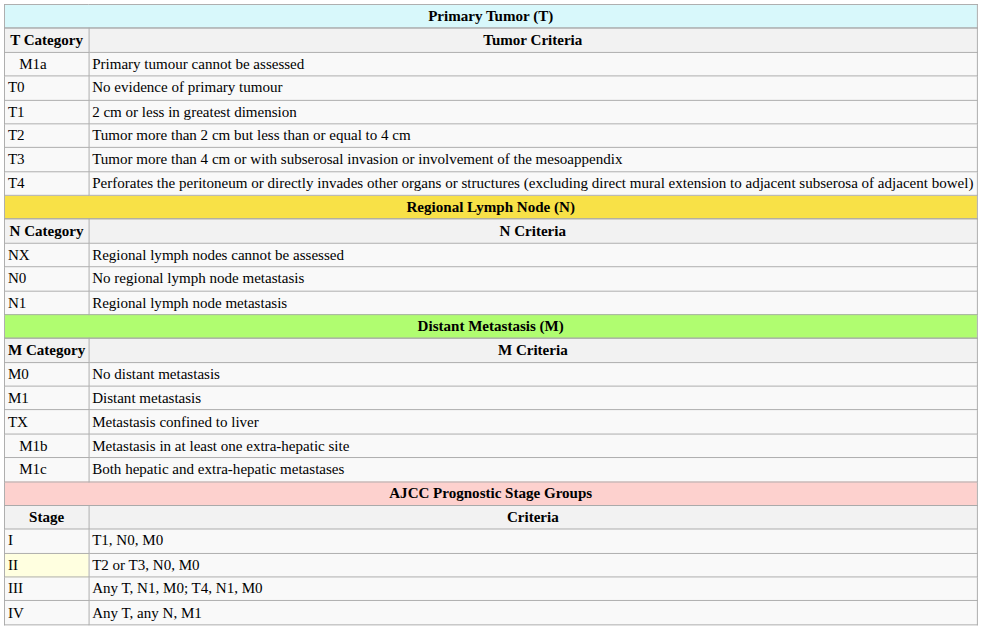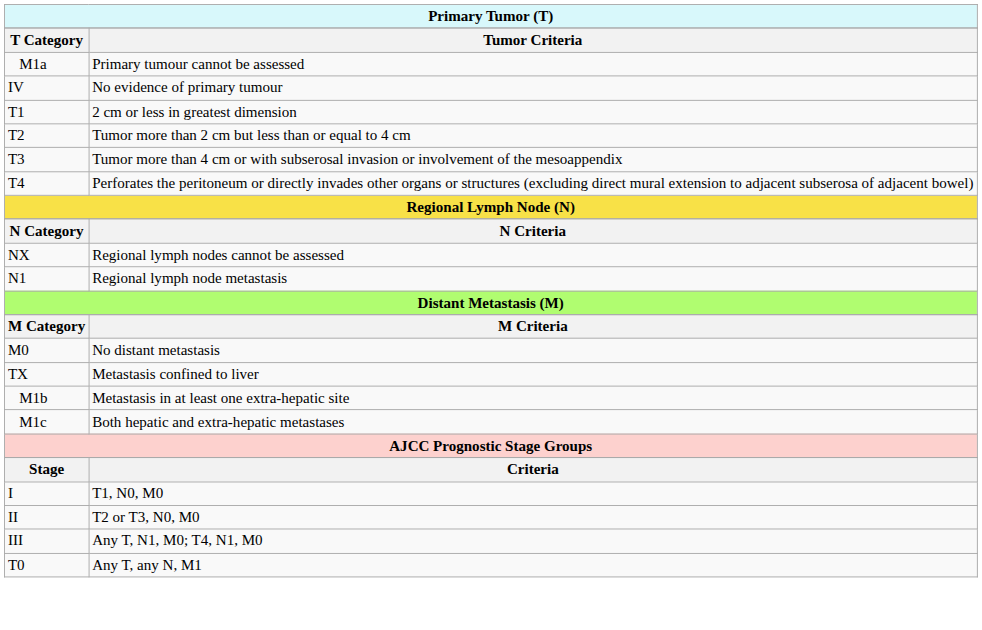No evidence of primary tumour | T Category: T0 -> IV
- row: N0 | No regional lymph node metastasis
- row: M1 | Distant metastasis
T2 or T3, N0, M0 | T Category: lightyellow background -> no background
Any T, any N, M1 | T Category: IV -> T0
